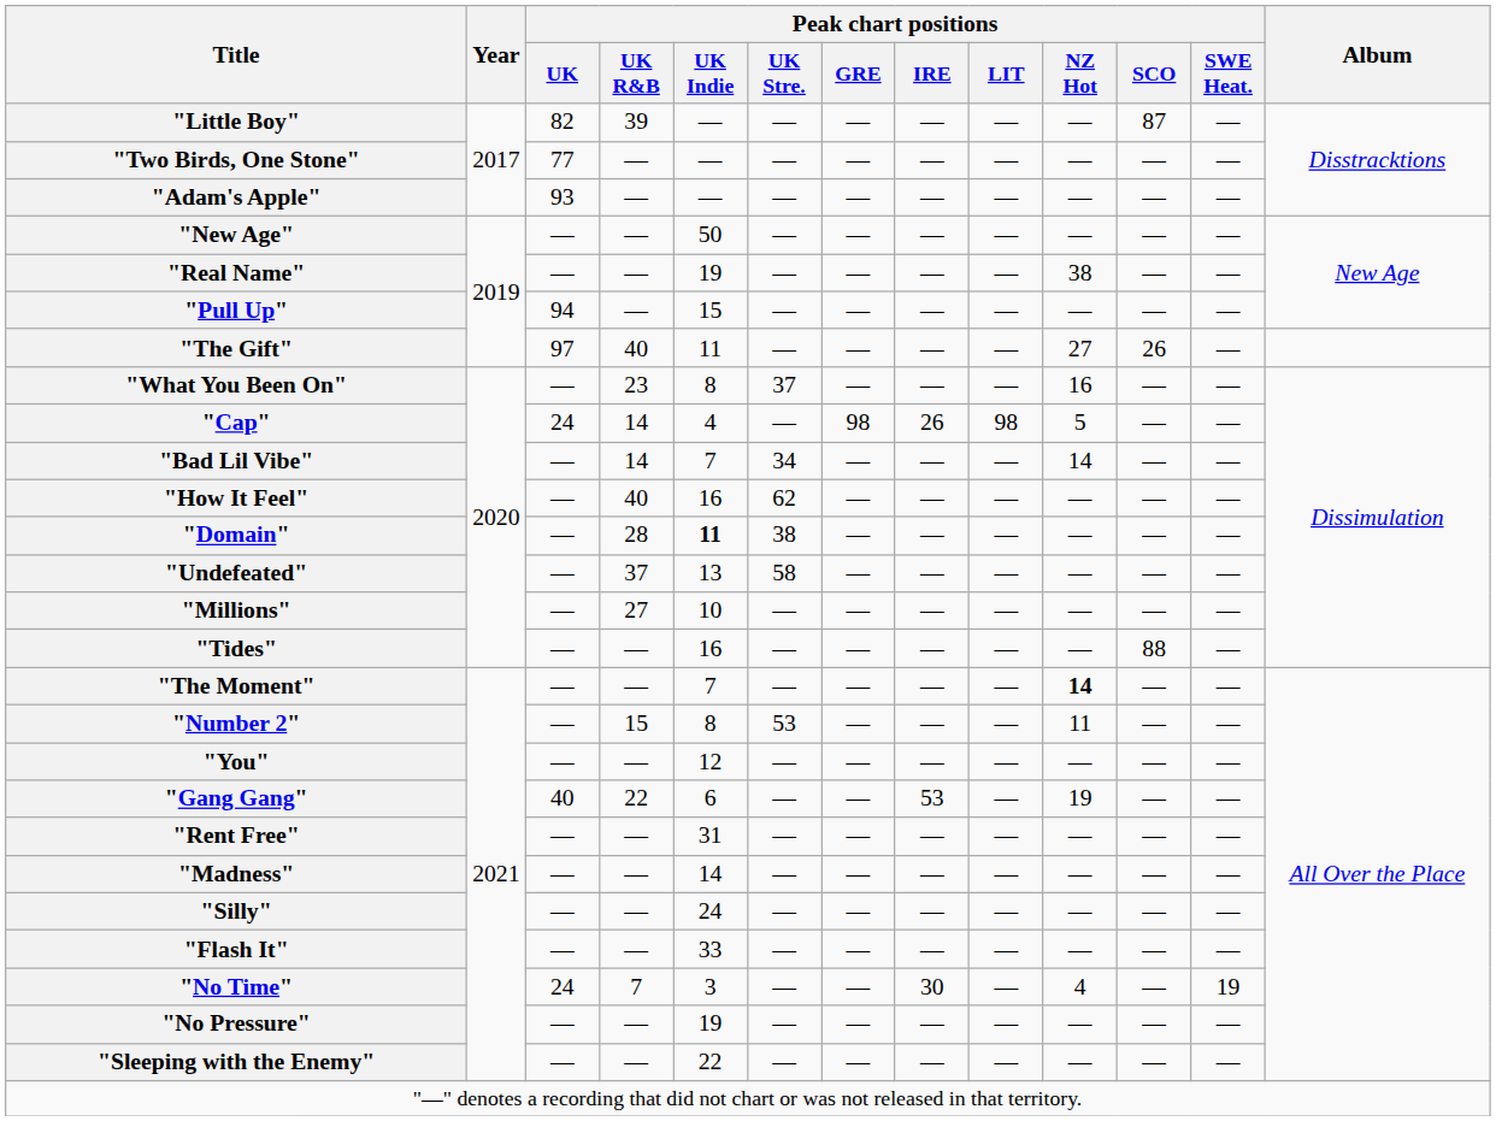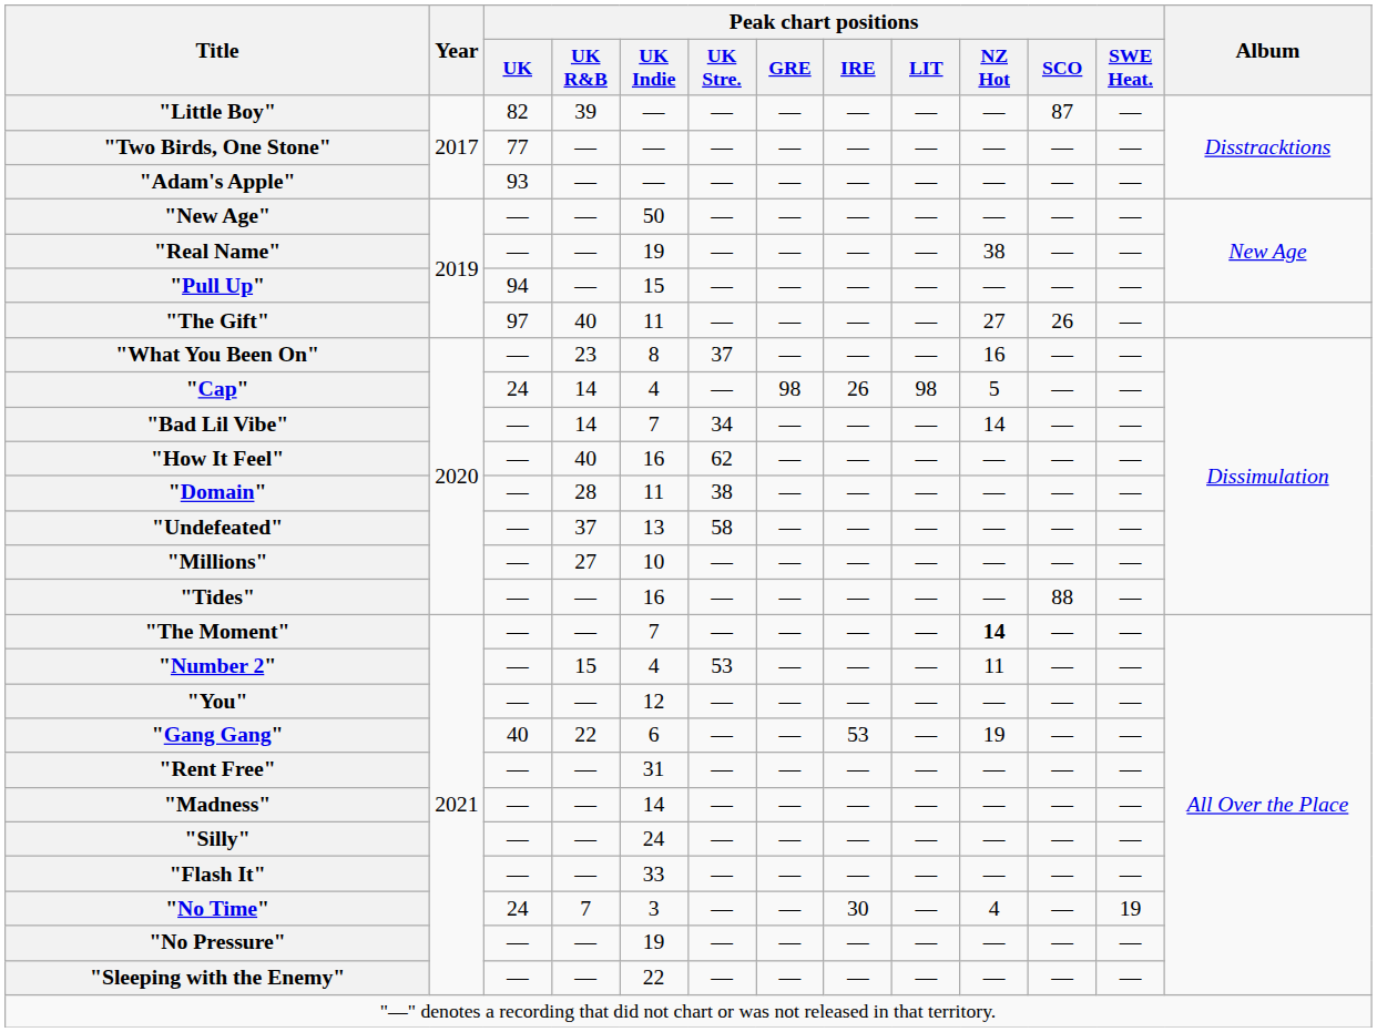"Domain" | Peak chart positions / UK Indie: bold -> normal
"Number 2" | Peak chart positions / UK Indie: 8 -> 4
